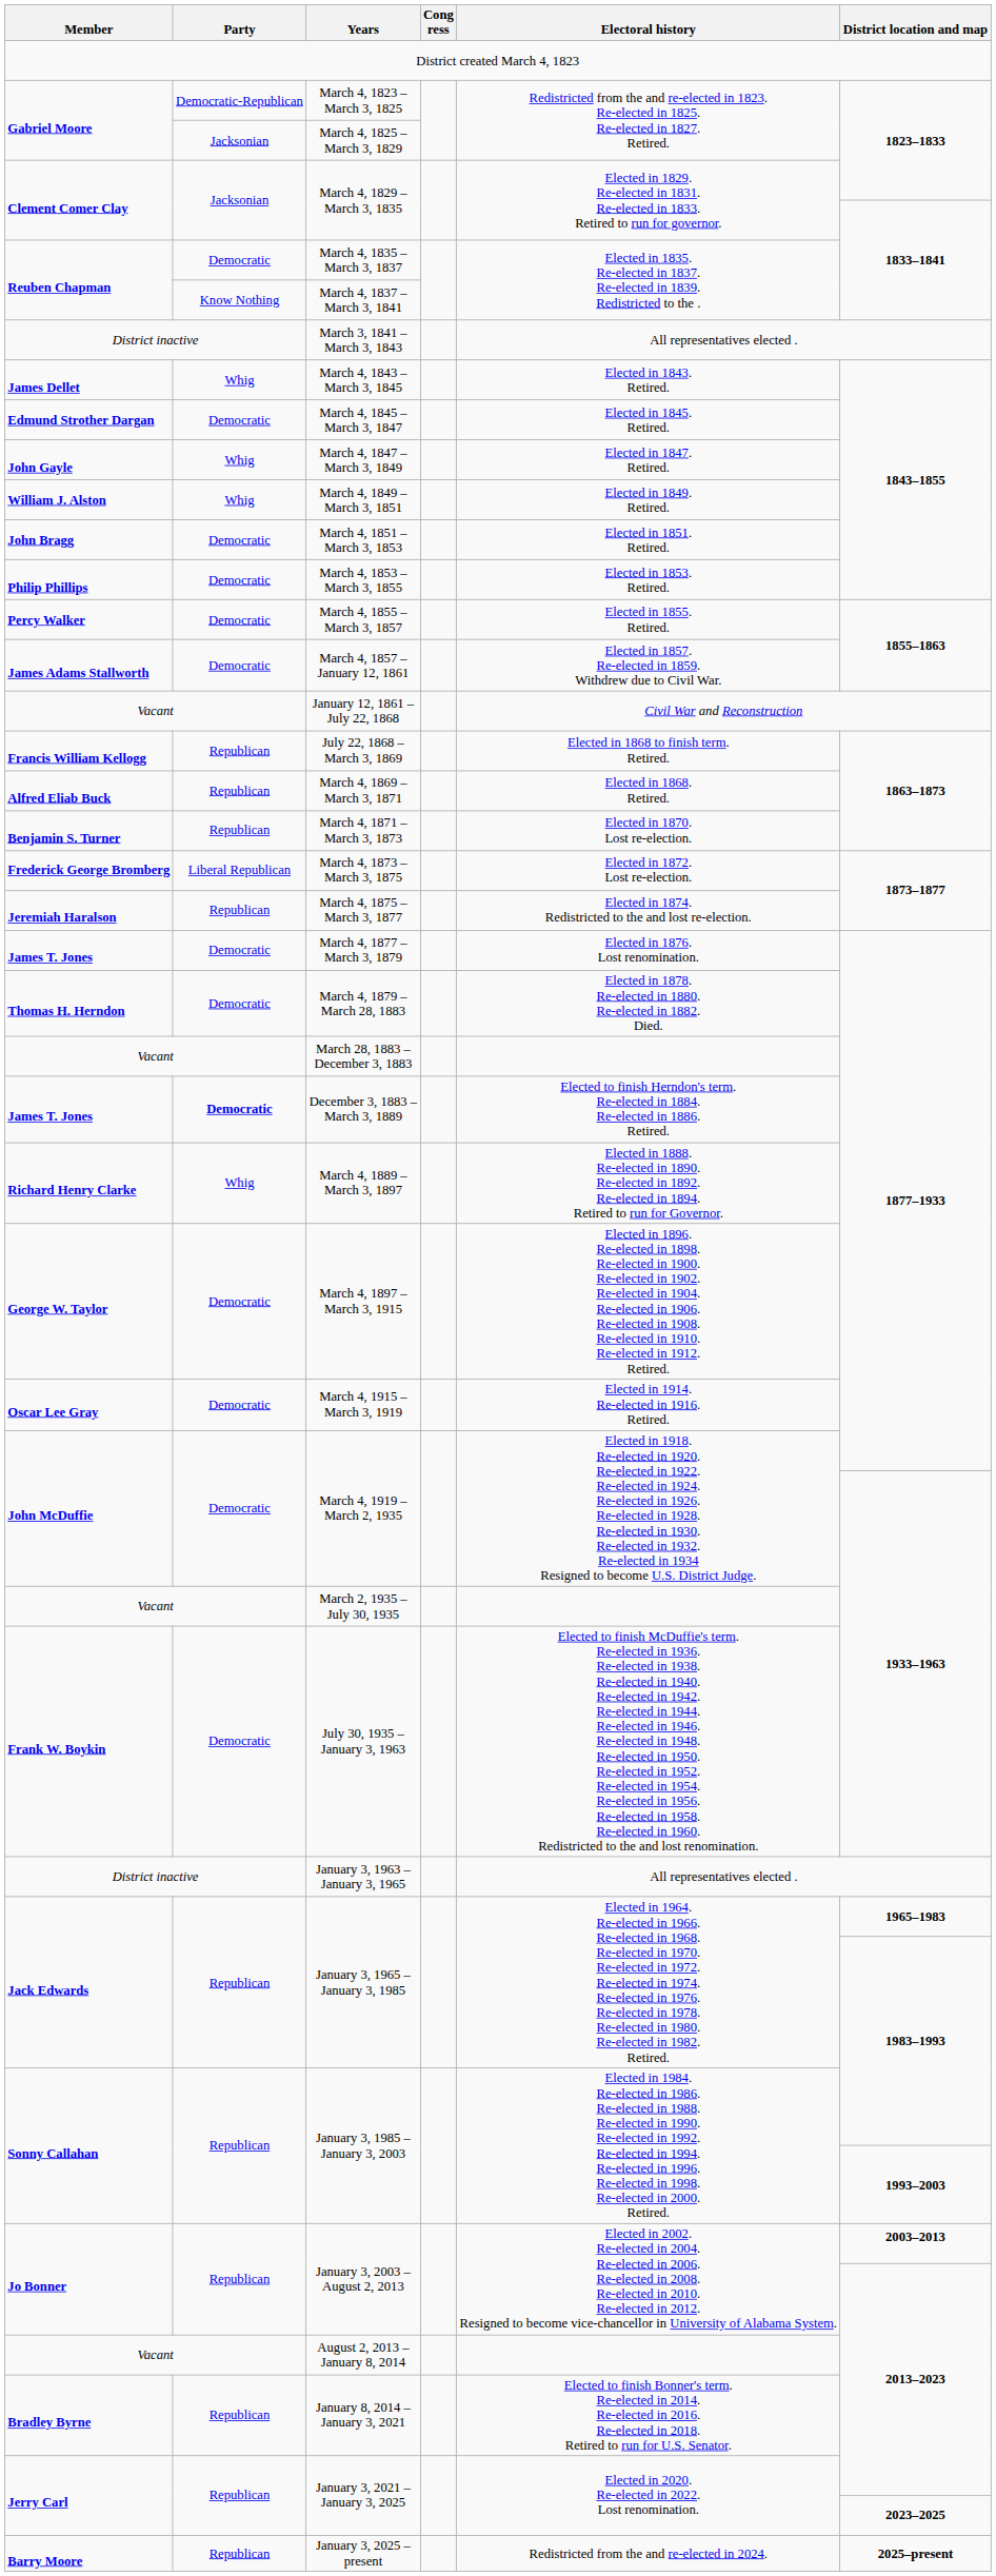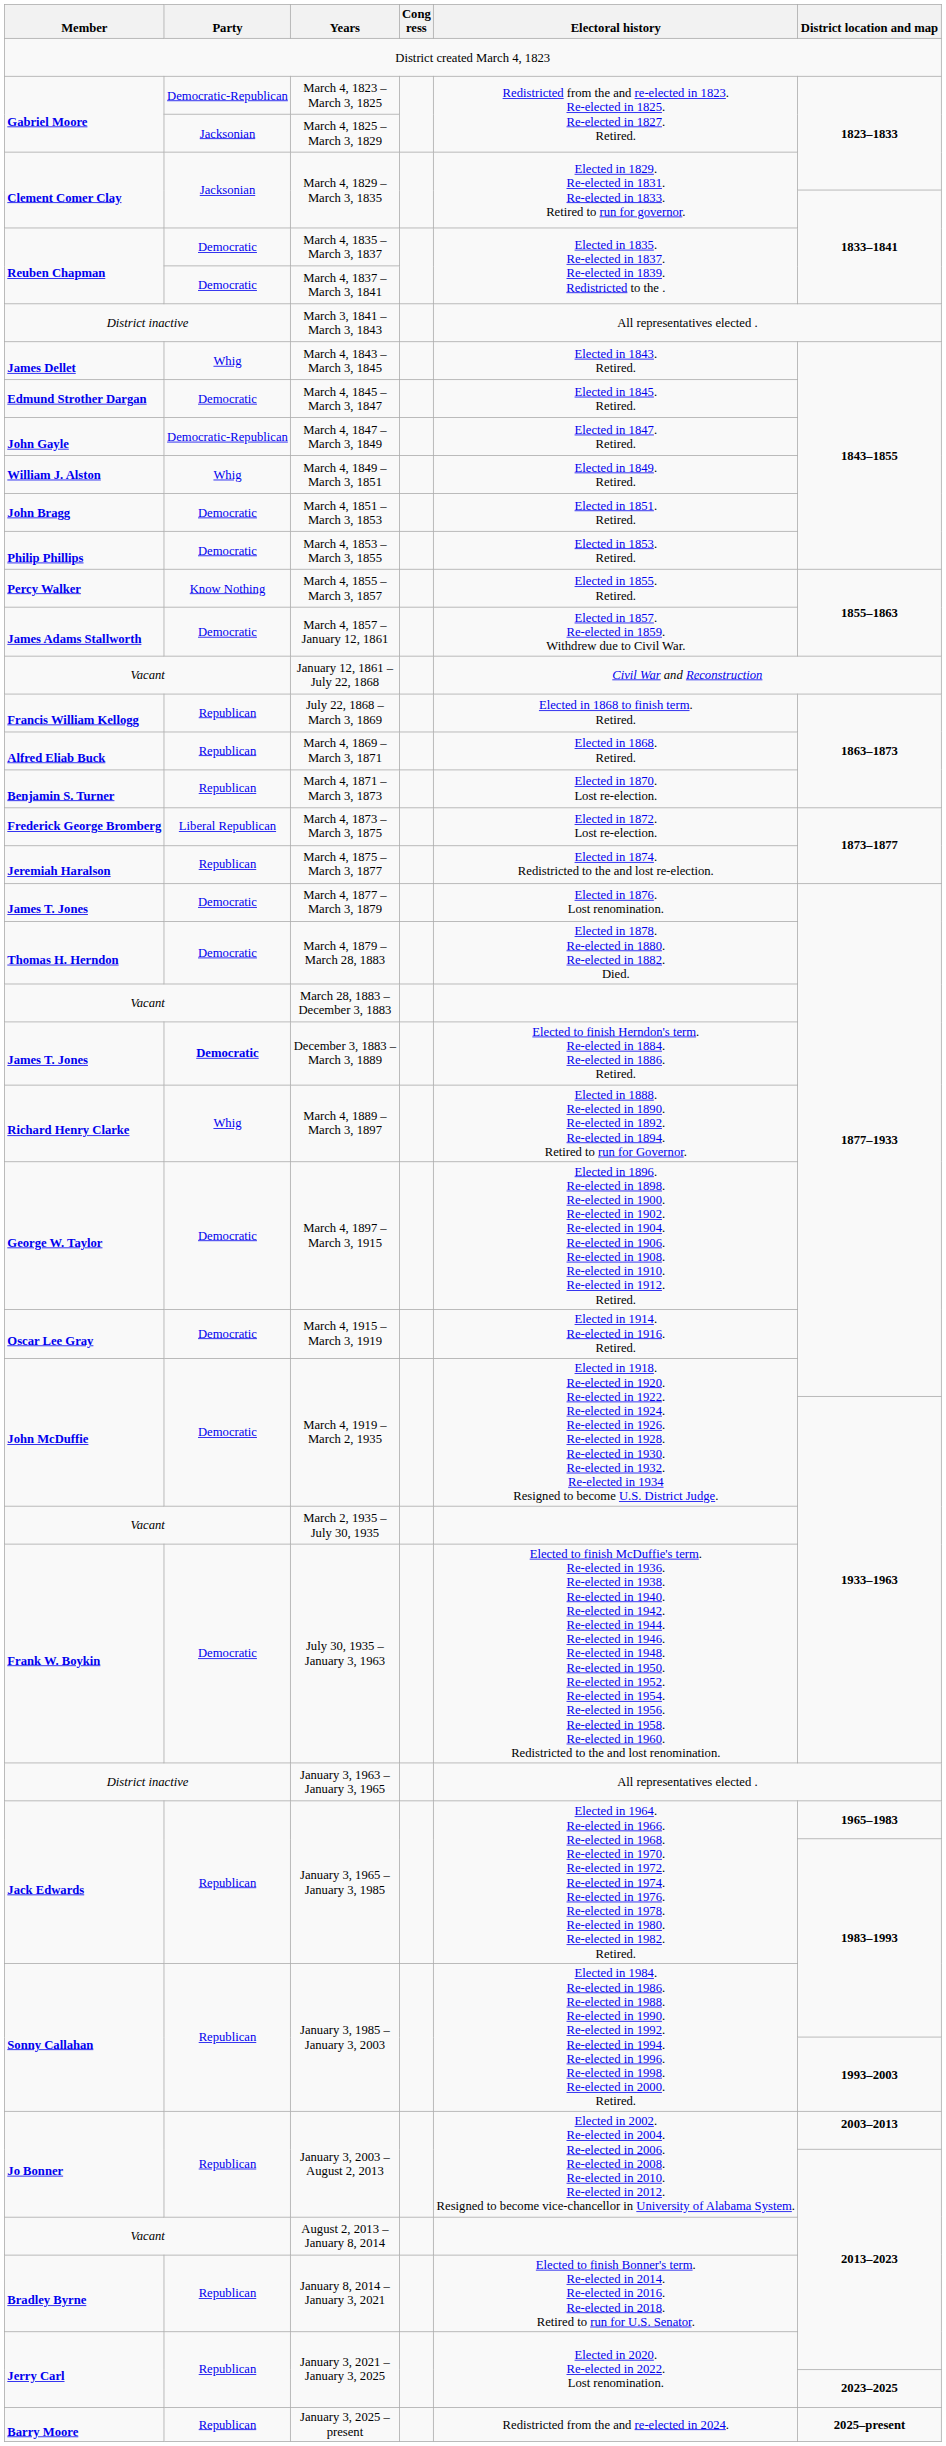March 4, 1837 – March 3, 1841 | Party: Know Nothing -> Democratic
March 4, 1847 – March 3, 1849 | Party: Whig -> Democratic-Republican
March 4, 1855 – March 3, 1857 | Party: Democratic -> Know Nothing
